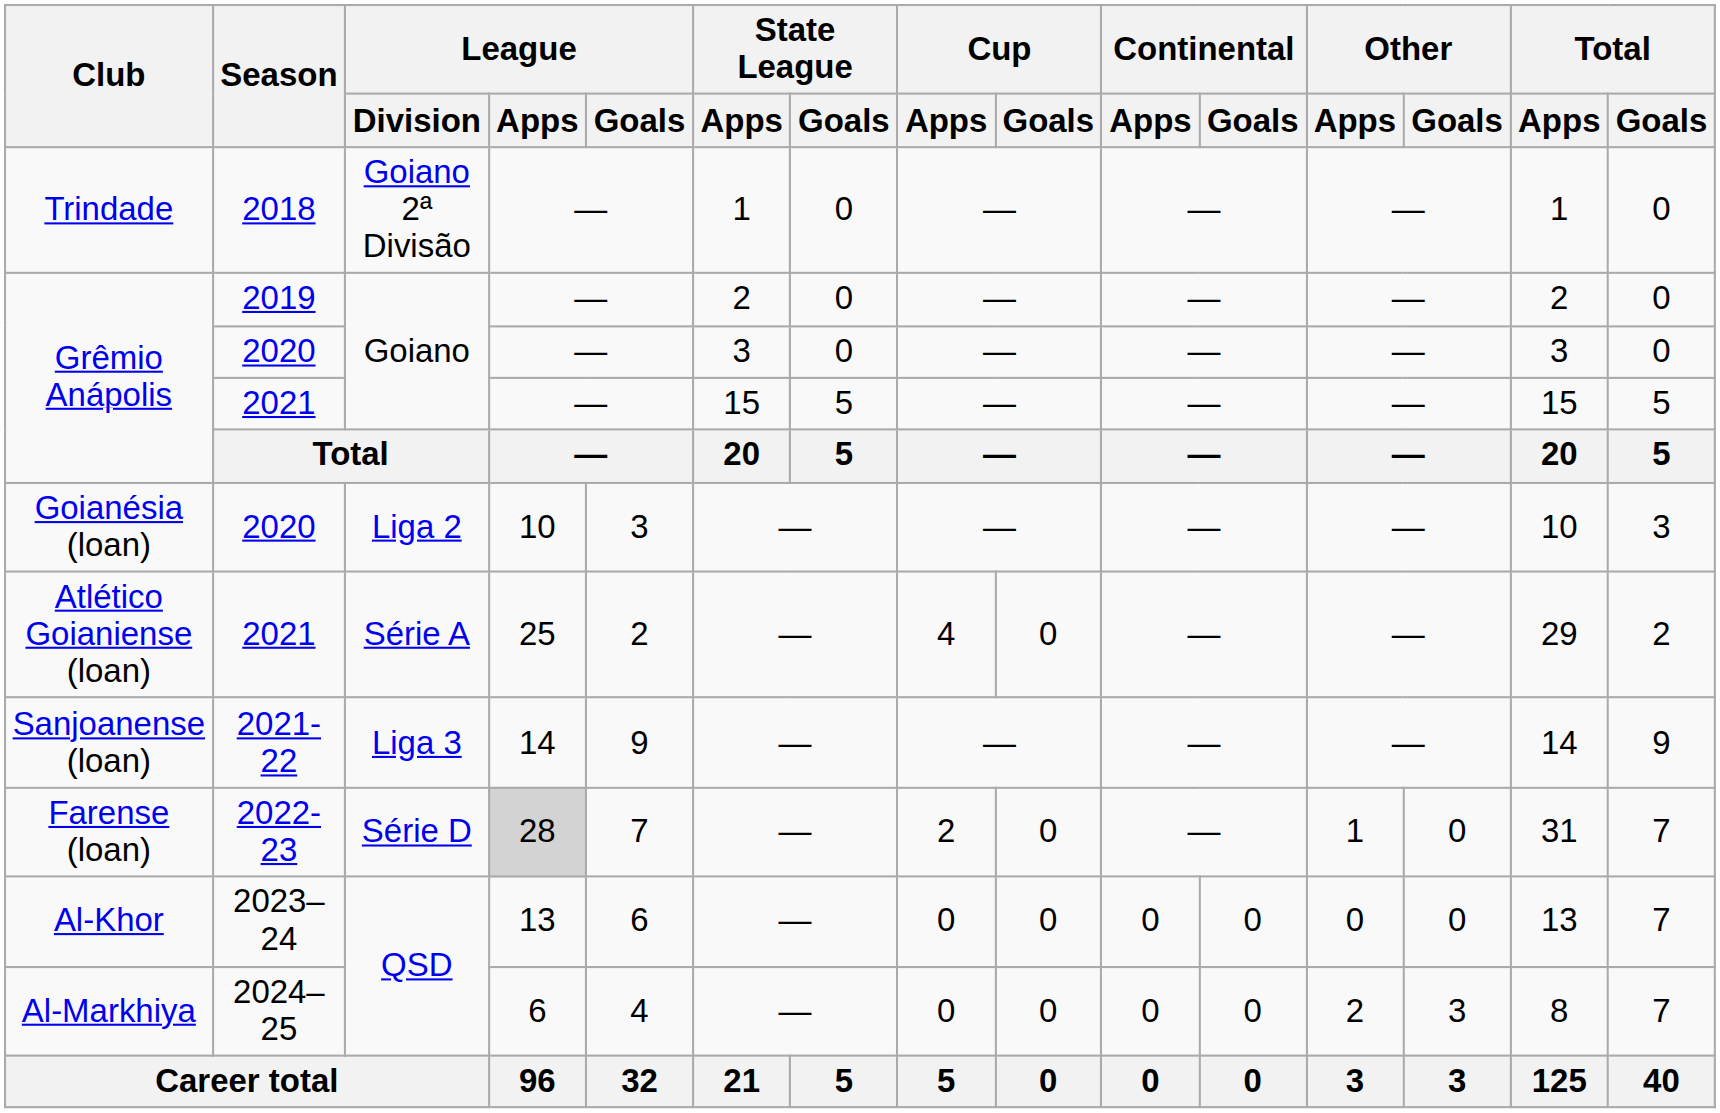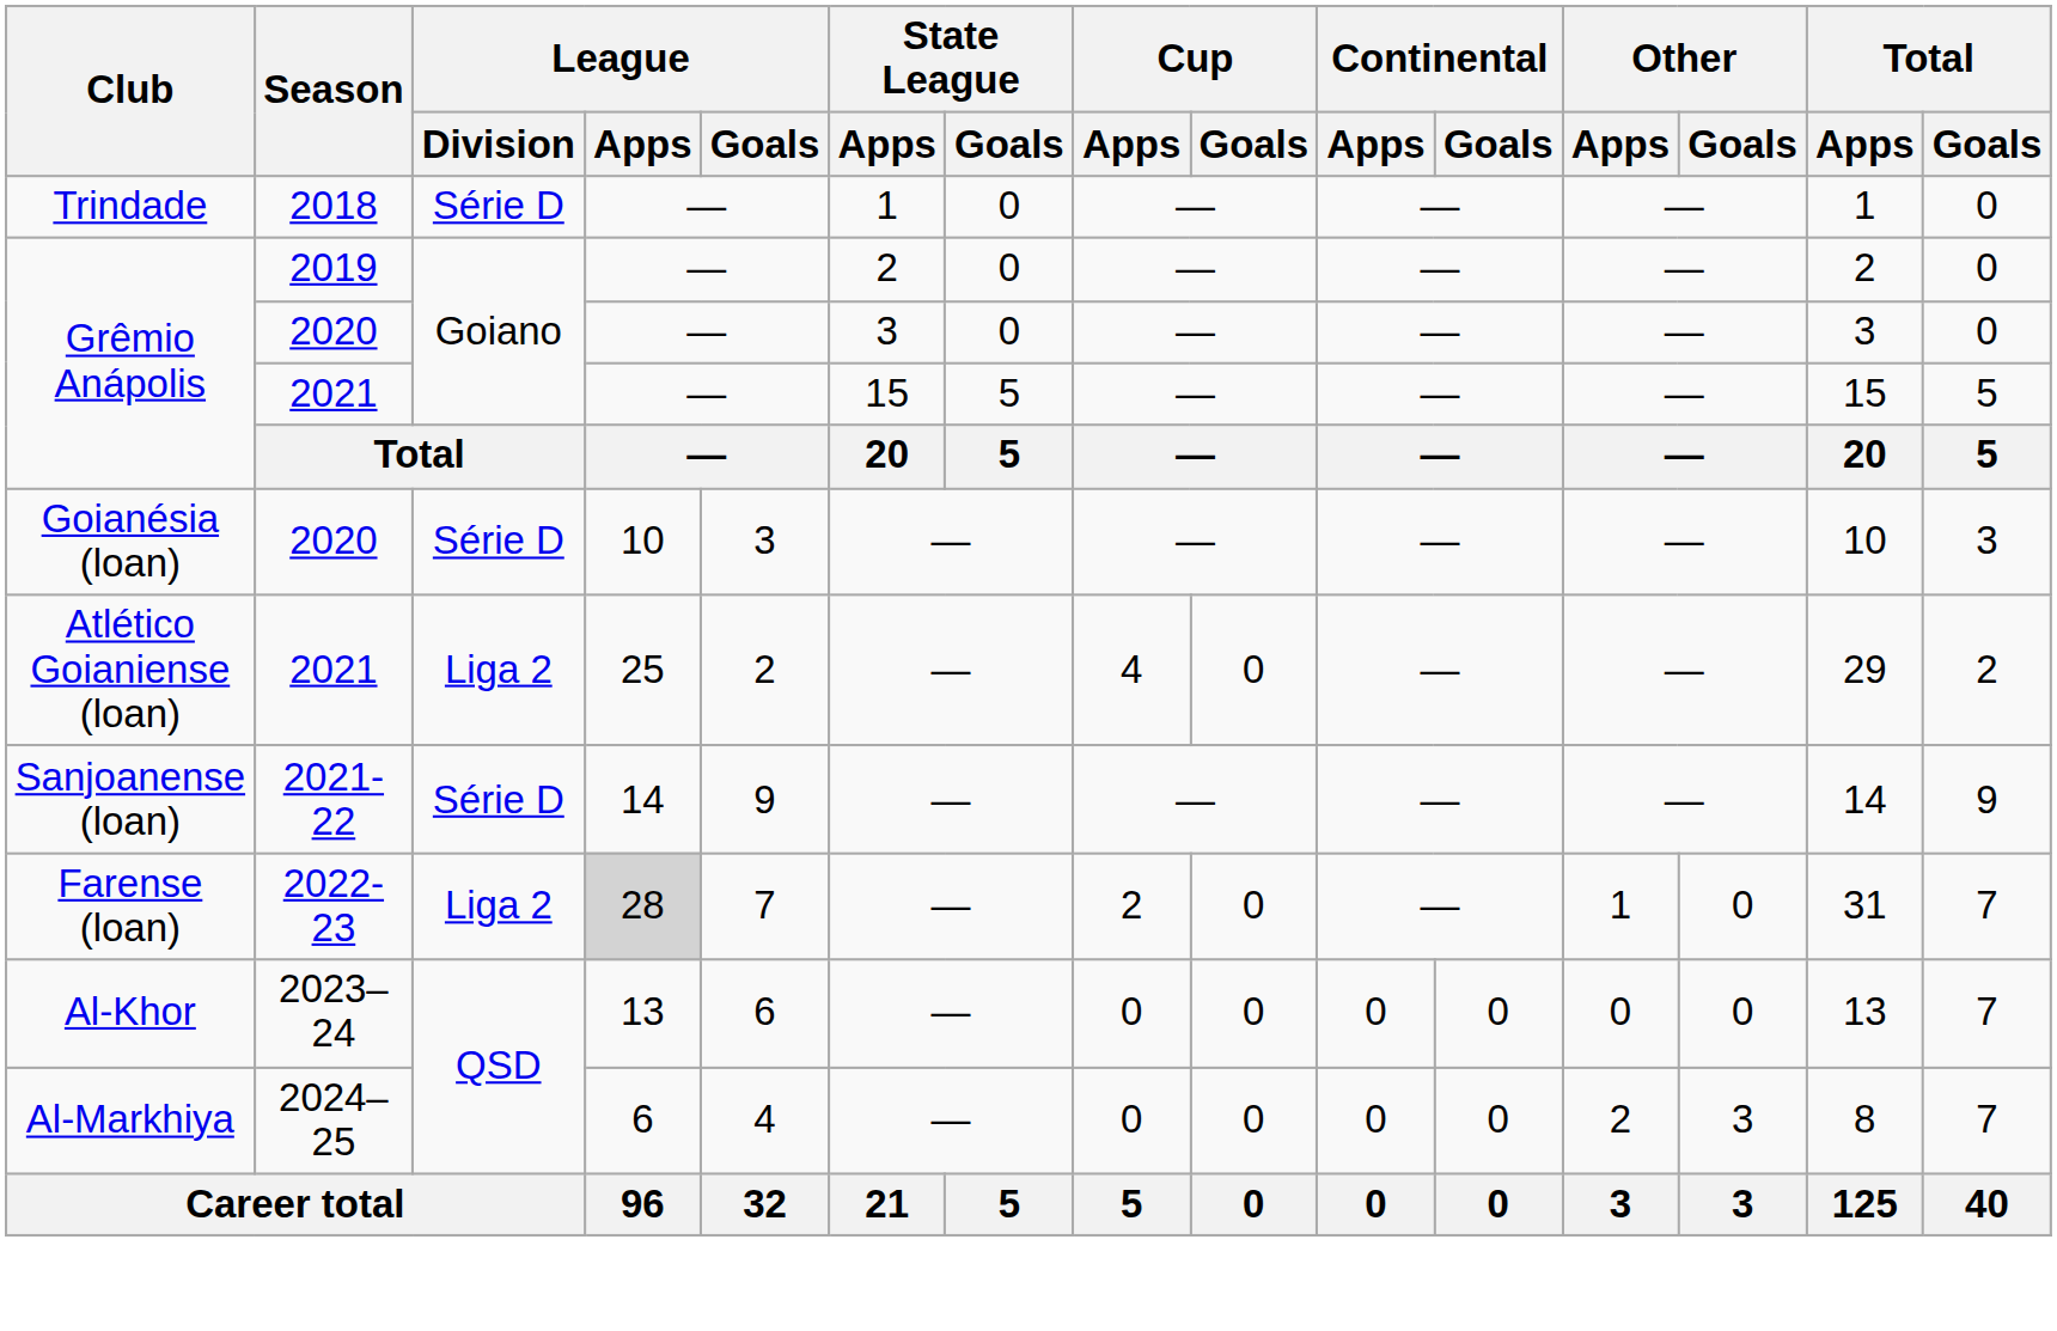Trindade | League / Division: Goiano 2ª Divisão -> Série D
Goianésia (loan) | League / Division: Liga 2 -> Série D
Atlético Goianiense (loan) | League / Division: Série A -> Liga 2
Sanjoanense (loan) | League / Division: Liga 3 -> Série D
Farense (loan) | League / Division: Série D -> Liga 2
